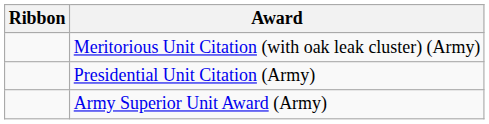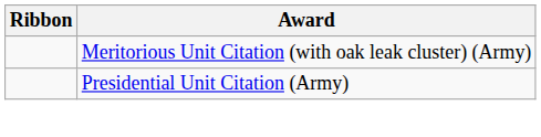- row: Army Superior Unit Award (Army)
